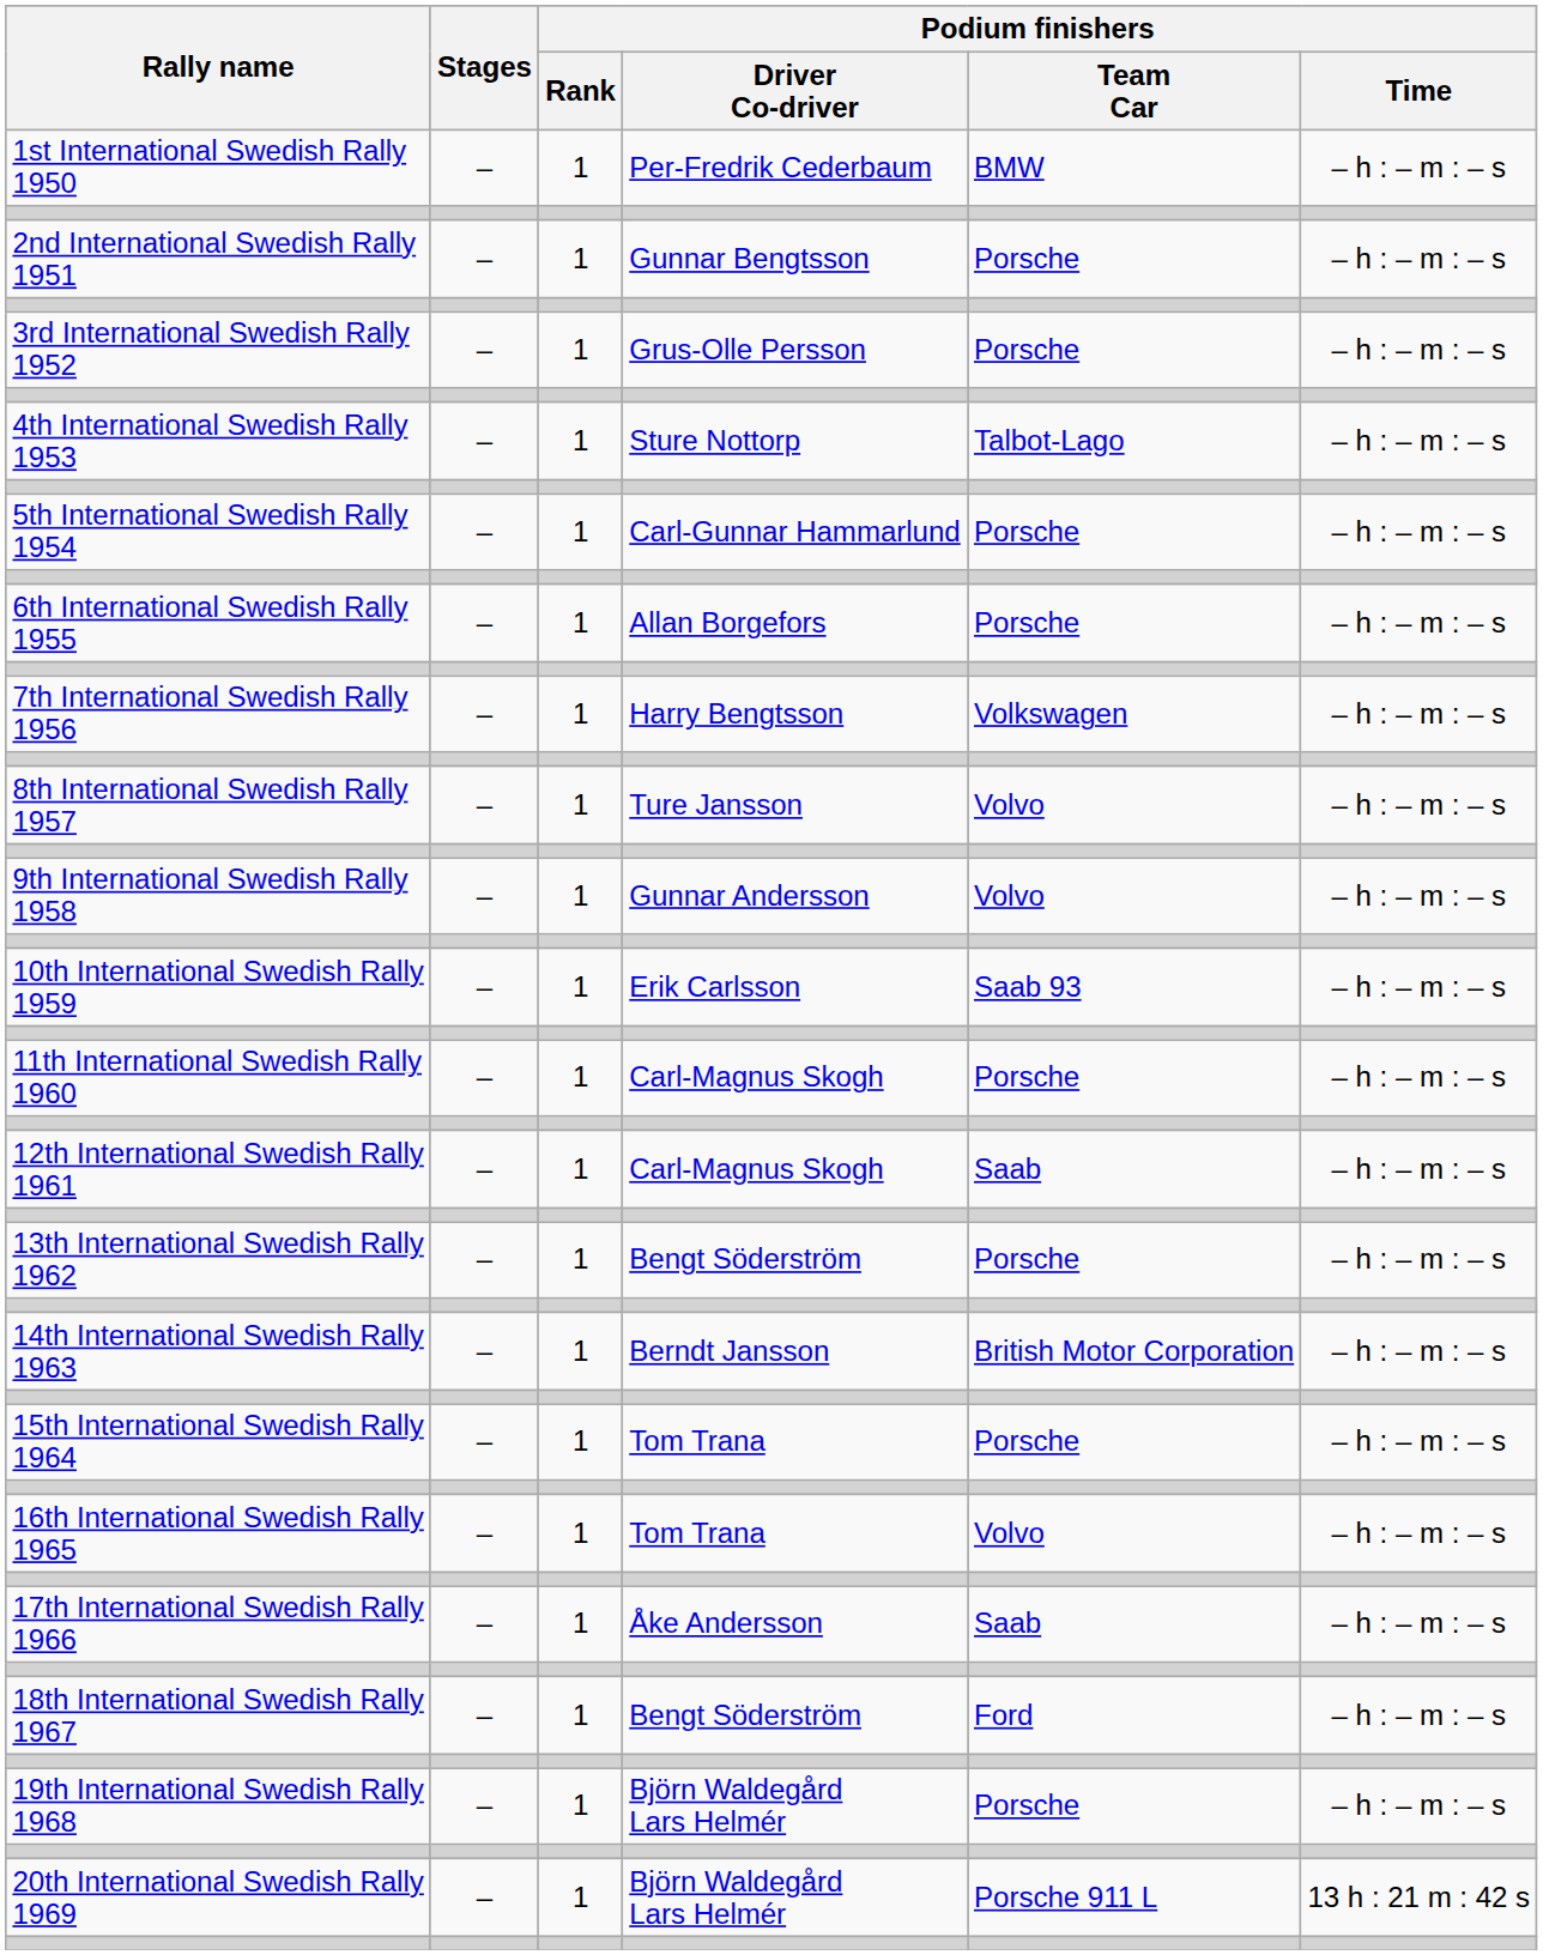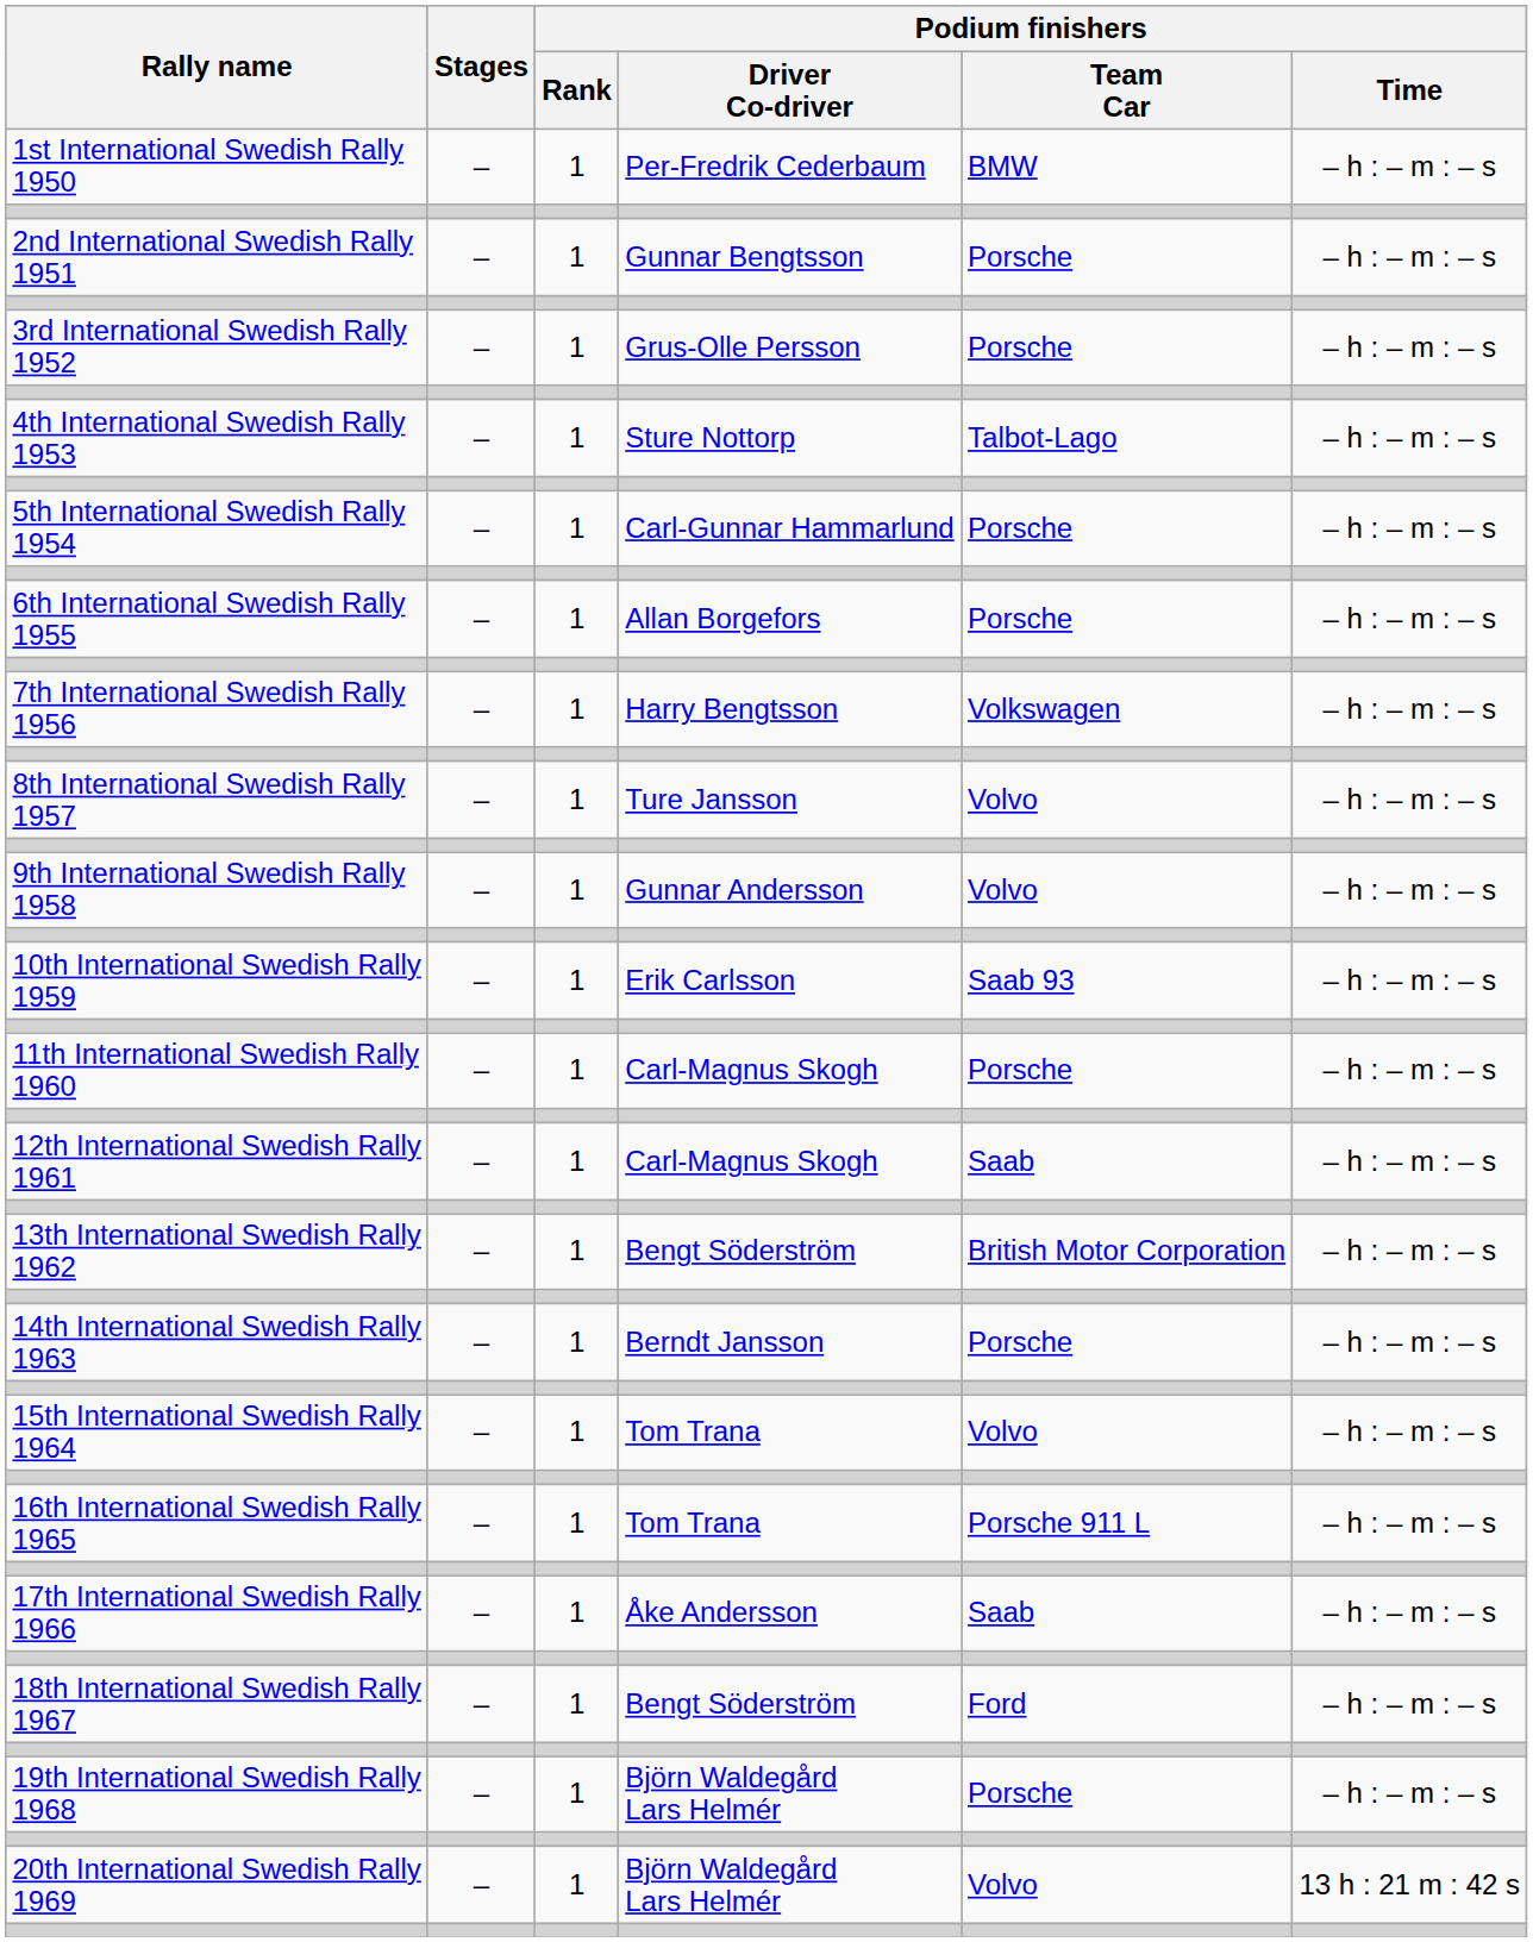13th International Swedish Rally 1962 | Podium finishers / Team Car: Porsche -> British Motor Corporation
14th International Swedish Rally 1963 | Podium finishers / Team Car: British Motor Corporation -> Porsche
15th International Swedish Rally 1964 | Podium finishers / Team Car: Porsche -> Volvo
16th International Swedish Rally 1965 | Podium finishers / Team Car: Volvo -> Porsche 911 L
20th International Swedish Rally 1969 | Podium finishers / Team Car: Porsche 911 L -> Volvo
